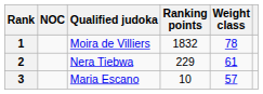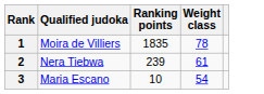- column: NOC
1 | Ranking points: 1832 -> 1835
2 | Ranking points: 229 -> 239
3 | Weight class: 57 -> 54
